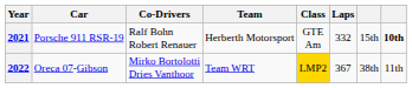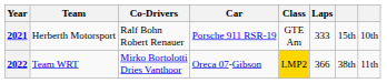columns swapped: Team <-> Car
2021 | Laps: 332 -> 333
2021 | column 8: bold -> normal
2022 | Laps: 367 -> 366
